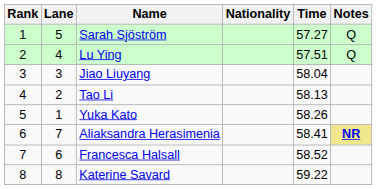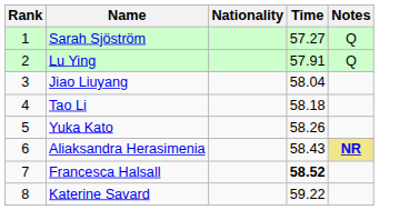- column: Lane | 5 | 4 | 3 | 2 | 1 | 7 | 6 | 8
Lu Ying | Time: 57.51 -> 57.91
Tao Li | Time: 58.13 -> 58.18
Aliaksandra Herasimenia | Time: 58.41 -> 58.43
Francesca Halsall | Time: normal -> bold
